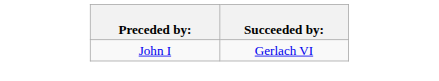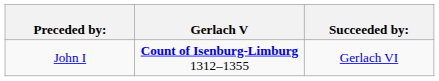+ column: Gerlach V | Count of Isenburg-Limburg 1312–1355
